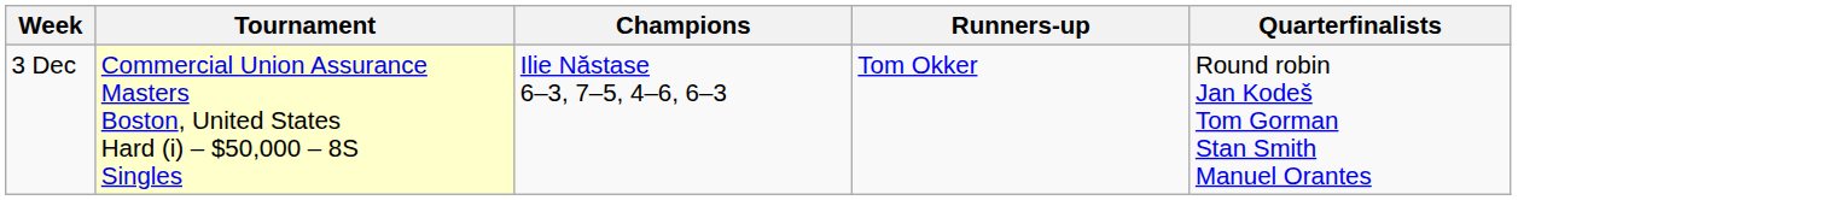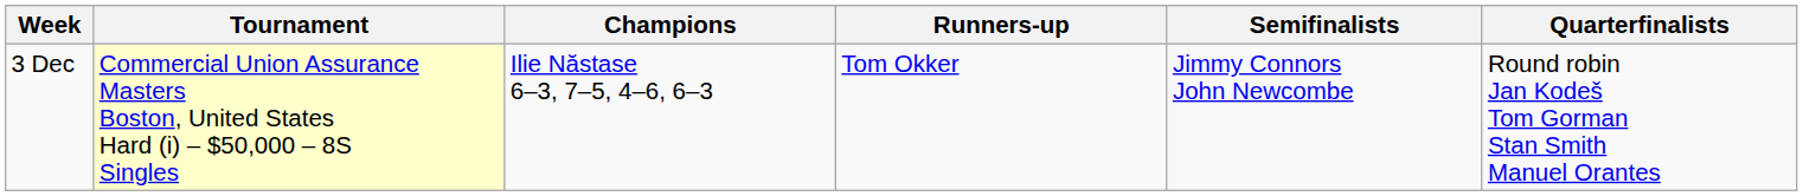+ column: Semifinalists | Jimmy Connors John Newcombe
